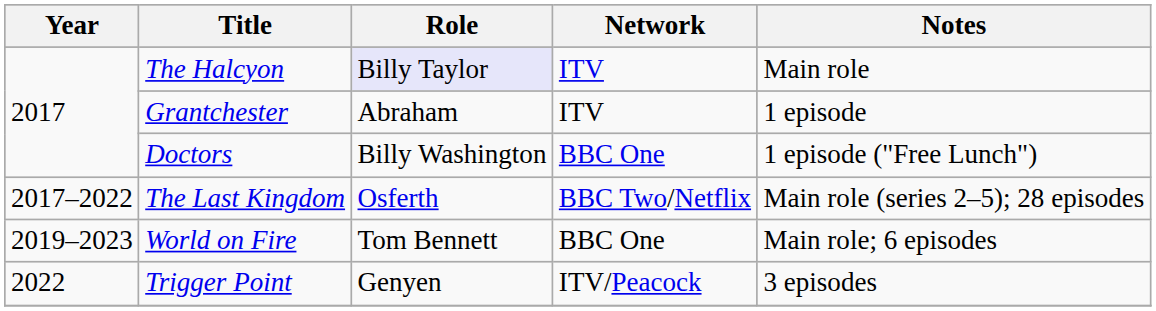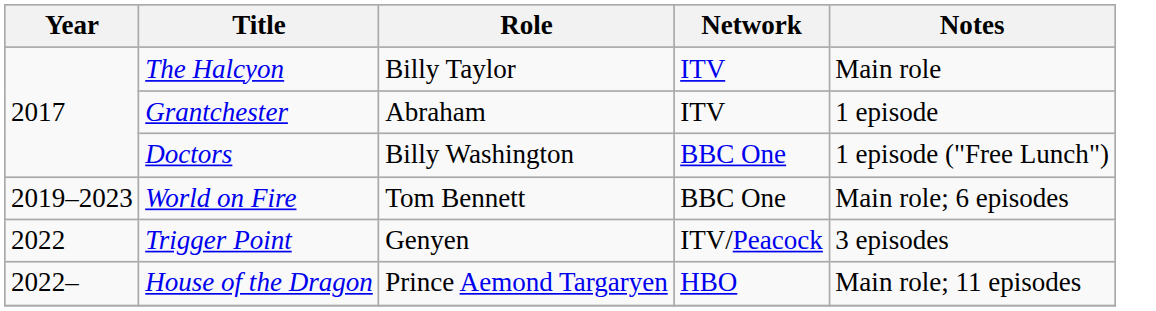The Halcyon | Role: lavender background -> no background
- row: 2017–2022 | The Last Kingdom | Osferth | BBC Two/Netflix | Main role (series 2–5); 28 episodes
+ row: 2022– | House of the Dragon | Prince Aemond Targaryen | HBO | Main role; 11 episodes
